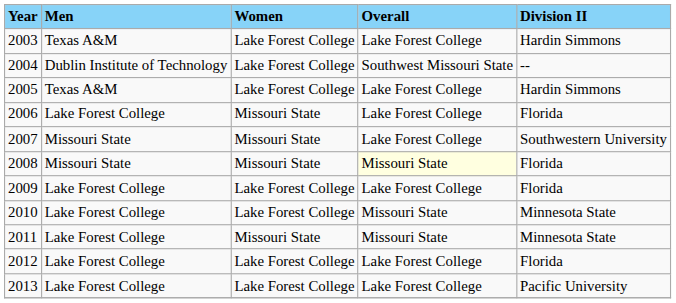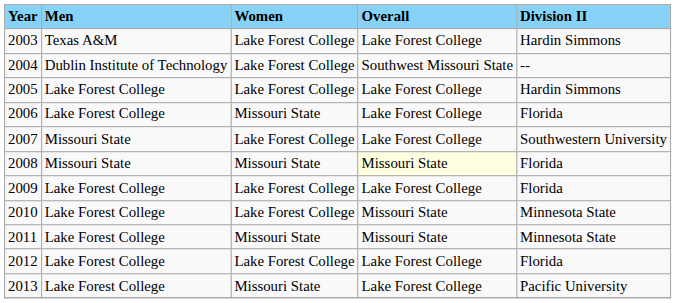2005 | Men: Texas A&M -> Lake Forest College
2007 | Women: Missouri State -> Lake Forest College
2013 | Women: Lake Forest College -> Missouri State
